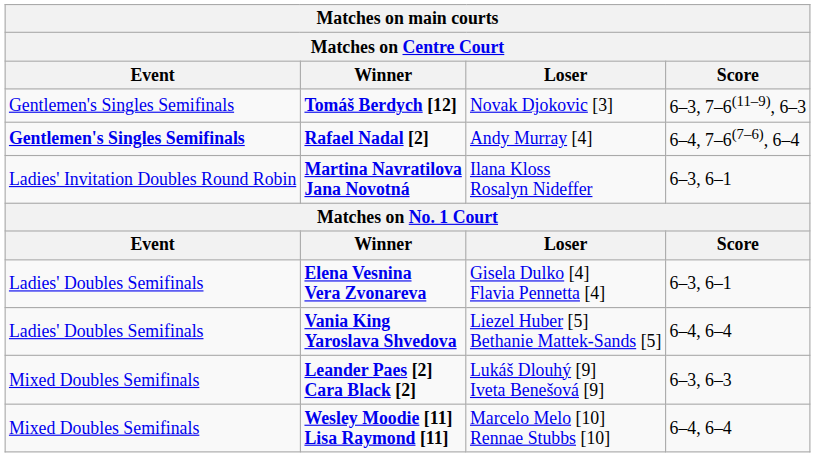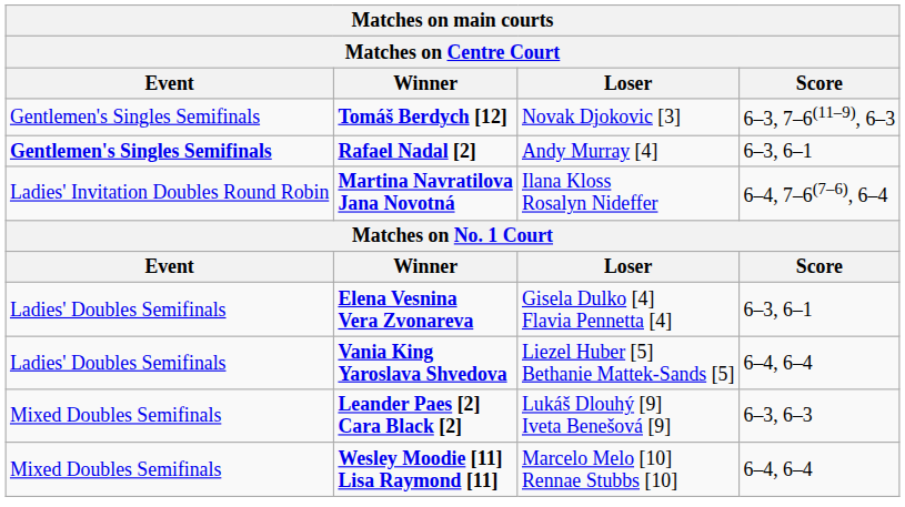Rafael Nadal [2] | Score: 6–4, 7–6(7–6), 6–4 -> 6–3, 6–1
Martina Navratilova Jana Novotná | Score: 6–3, 6–1 -> 6–4, 7–6(7–6), 6–4
